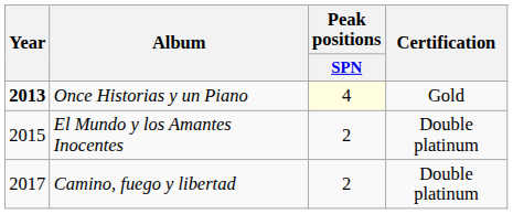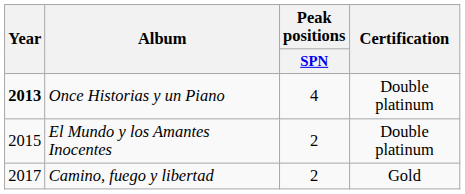Once Historias y un Piano | Peak positions / SPN: lightyellow background -> no background
Once Historias y un Piano | Certification: Gold -> Double platinum
Camino, fuego y libertad | Certification: Double platinum -> Gold
